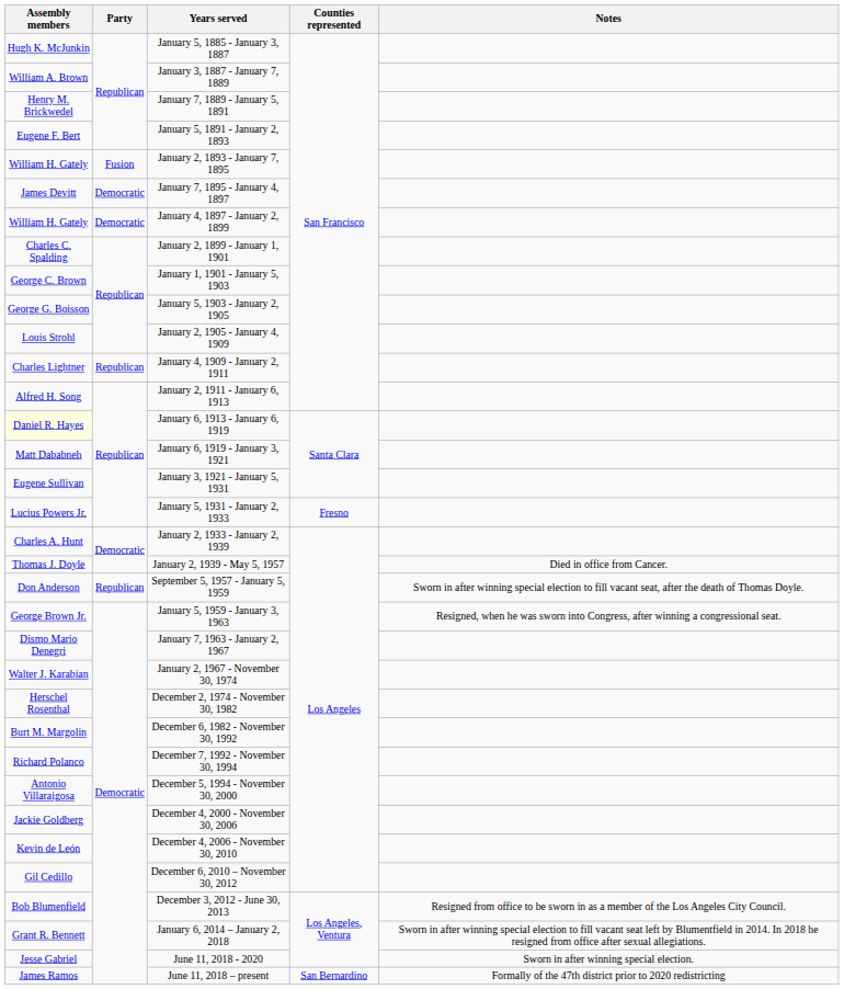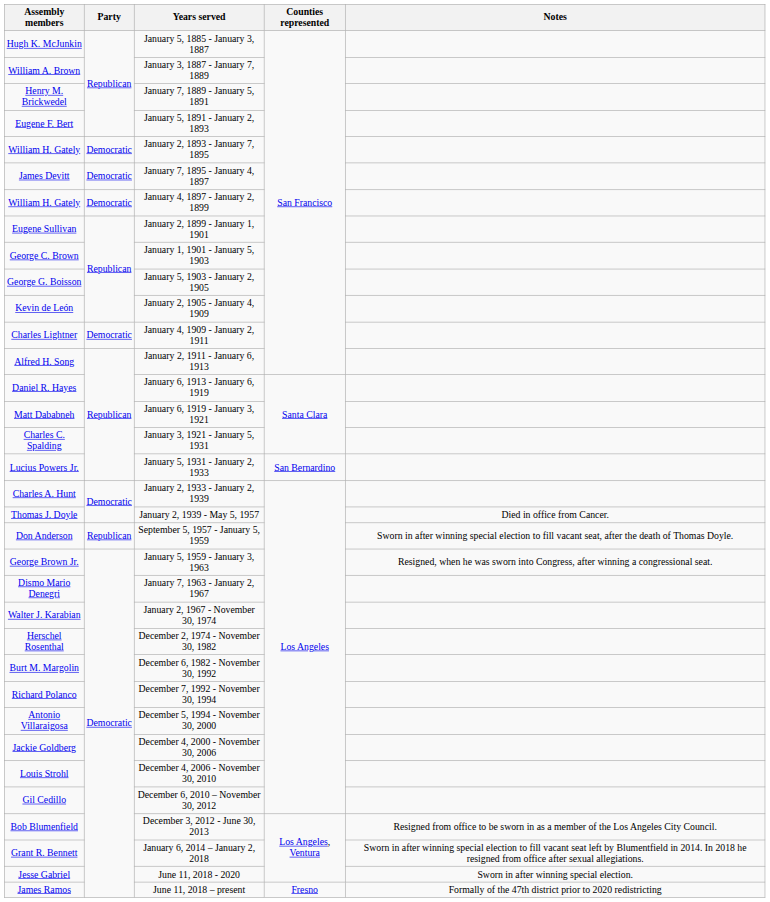January 2, 1893 - January 7, 1895 | Party: Fusion -> Democratic
January 2, 1899 - January 1, 1901 | Assembly members: Charles C. Spalding -> Eugene Sullivan
January 2, 1905 - January 4, 1909 | Assembly members: Louis Strohl -> Kevin de León
January 4, 1909 - January 2, 1911 | Party: Republican -> Democratic
January 6, 1913 - January 6, 1919 | Assembly members: lightyellow background -> no background
January 3, 1921 - January 5, 1931 | Assembly members: Eugene Sullivan -> Charles C. Spalding
January 5, 1931 - January 2, 1933 | Counties represented: Fresno -> San Bernardino
December 4, 2006 - November 30, 2010 | Assembly members: Kevin de León -> Louis Strohl
June 11, 2018 – present | Counties represented: San Bernardino -> Fresno
